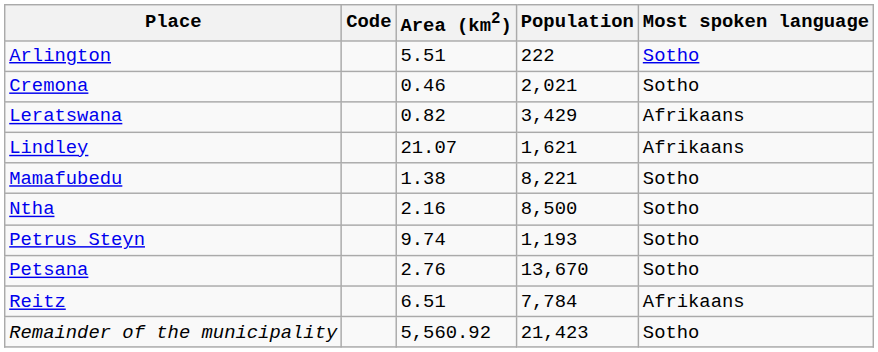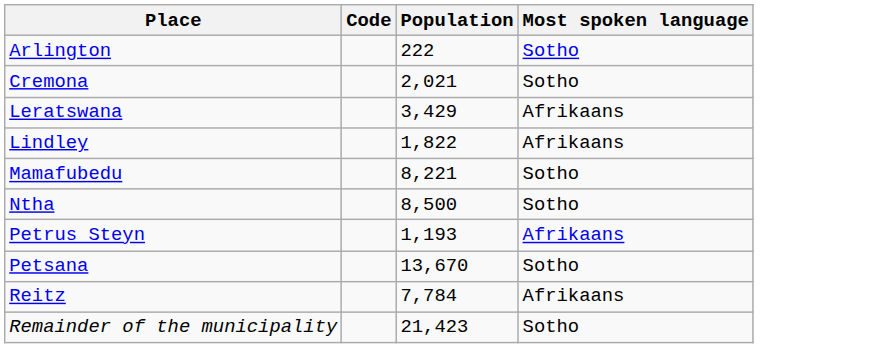- column: Area (km2) | 5.51 | 0.46 | 0.82 | 21.07 | 1.38 | 2.16 | 9.74 | 2.76 | 6.51 | 5,560.92
Lindley | Population: 1,621 -> 1,822
Petrus Steyn | Most spoken language: Sotho -> Afrikaans
